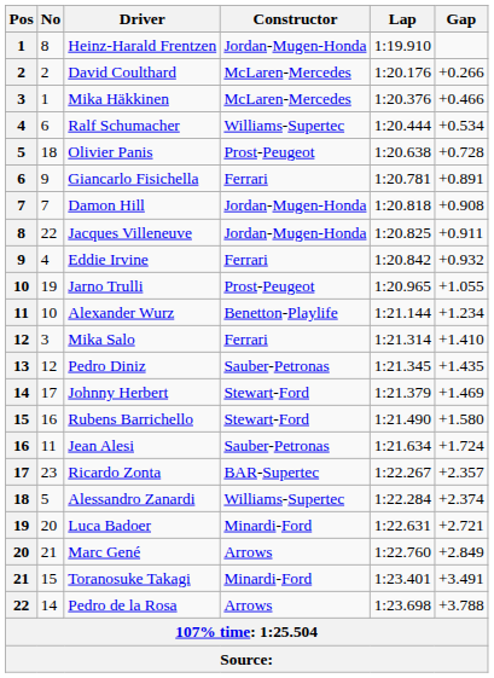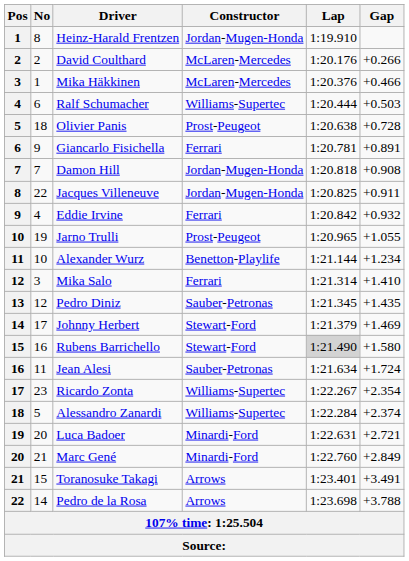Ralf Schumacher | Gap: +0.534 -> +0.503
Rubens Barrichello | Lap: no background -> lightgrey background
Ricardo Zonta | Constructor: BAR-Supertec -> Williams-Supertec
Ricardo Zonta | Gap: +2.357 -> +2.354
Marc Gené | Constructor: Arrows -> Minardi-Ford
Toranosuke Takagi | Constructor: Minardi-Ford -> Arrows
